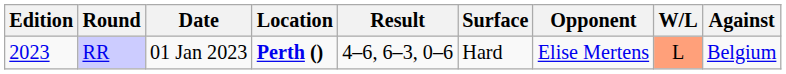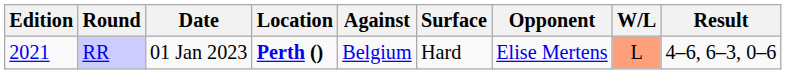columns swapped: Against <-> Result
RR | Edition: 2023 -> 2021
